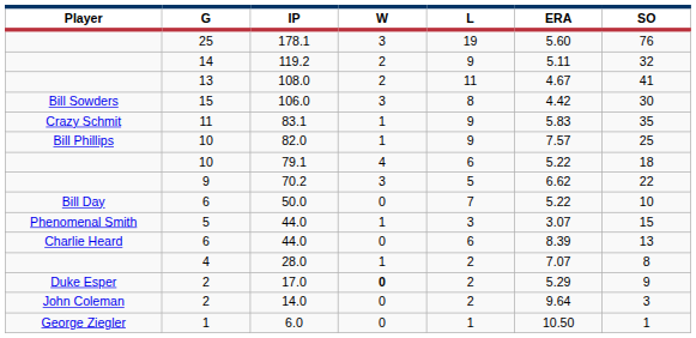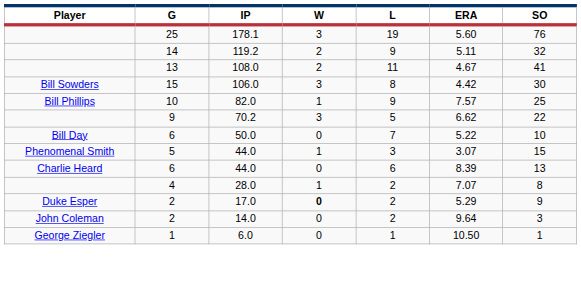- row: Crazy Schmit | 11 | 83.1 | 1 | 9 | 5.83 | 35
- row: 10 | 79.1 | 4 | 6 | 5.22 | 18
